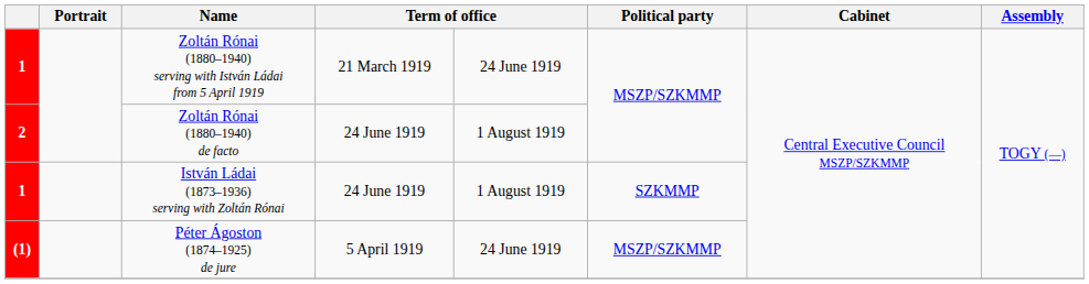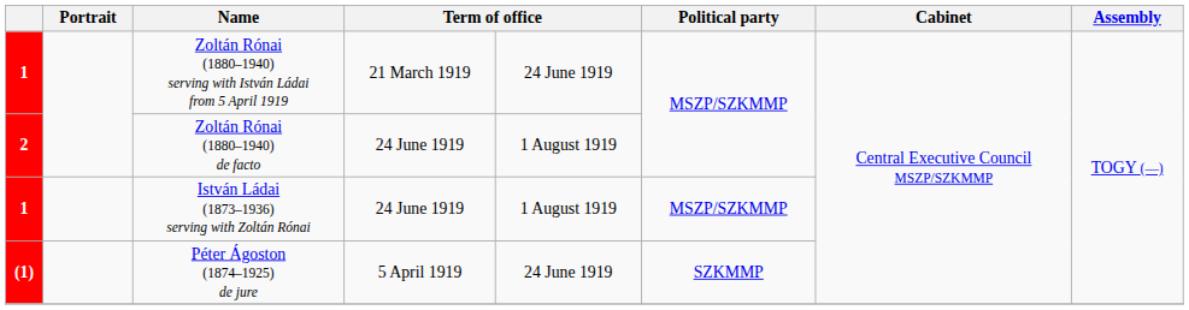István Ládai (1873–1936) serving with Zoltán Rónai | Political party: SZKMMP -> MSZP/SZKMMP
Péter Ágoston (1874–1925) de jure | Political party: MSZP/SZKMMP -> SZKMMP
